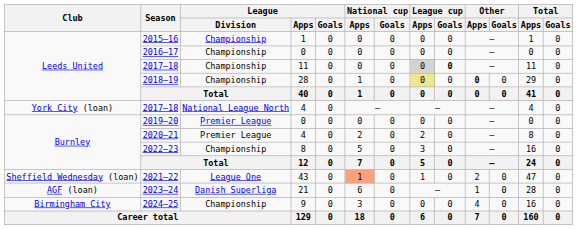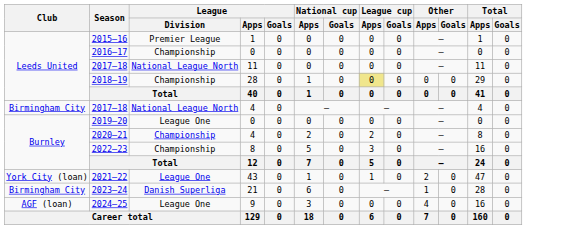2015–16 | League / Division: Championship -> Premier League
2017–18 / 11 | League / Division: Championship -> National League North
2017–18 / 11 | League cup / Apps: lightgrey background -> no background
2017–18 / 11 | League cup / Goals: bold -> normal
2018–19 | Other / Apps: bold -> normal
2017–18 / 4 | Club: York City (loan) -> Birmingham City
2019–20 | League / Division: Premier League -> League One
2020–21 | League / Division: Premier League -> Championship
2021–22 | Club: Sheffield Wednesday (loan) -> York City (loan)
2021–22 | National cup / Apps: lightsalmon background -> no background
2023–24 | Club: AGF (loan) -> Birmingham City
2024–25 | Club: Birmingham City -> AGF (loan)
2024–25 | League / Division: Championship -> League One
